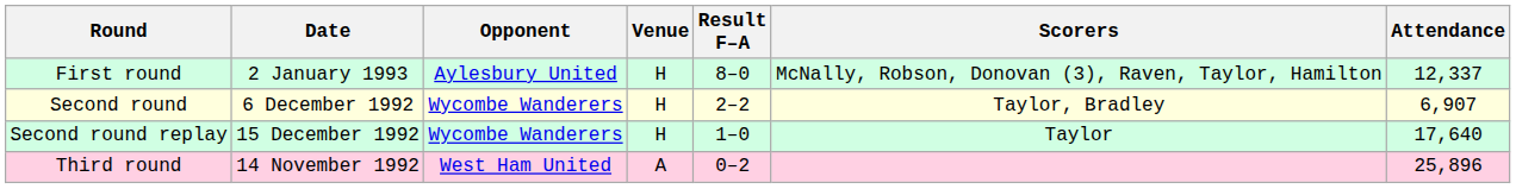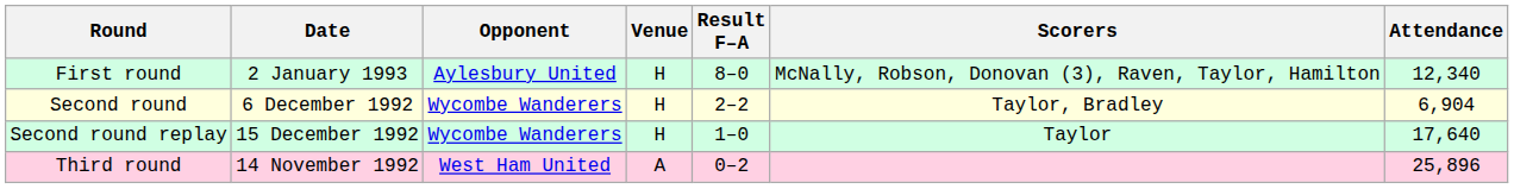First round | Attendance: 12,337 -> 12,340
Second round | Attendance: 6,907 -> 6,904
